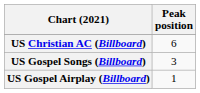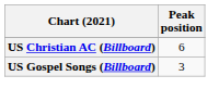- row: US Gospel Airplay (Billboard) | 1
